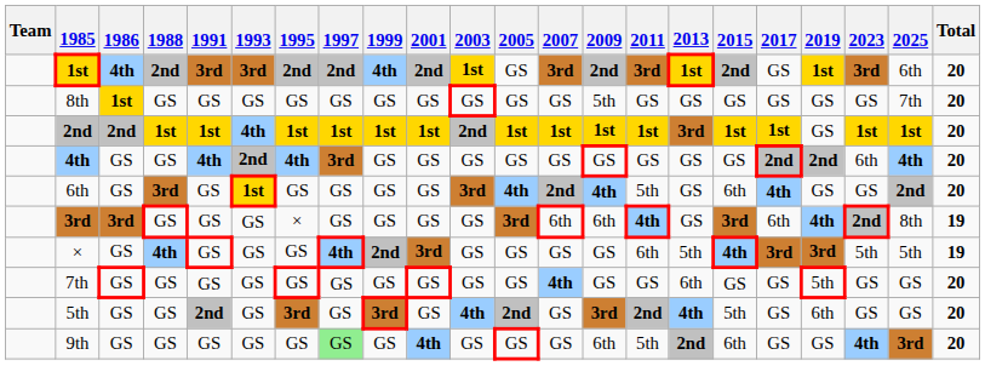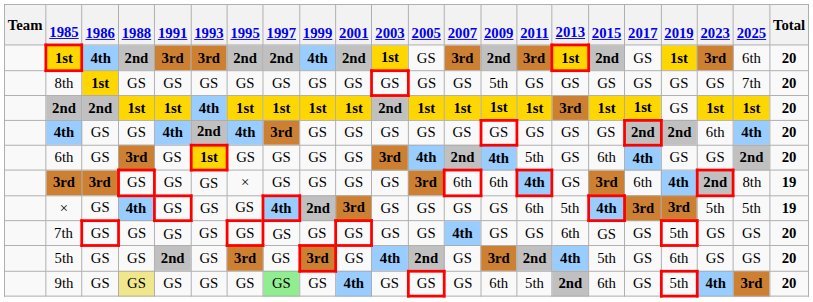9th | 1988: no background -> khaki background
9th | 2019: GS -> 5th
